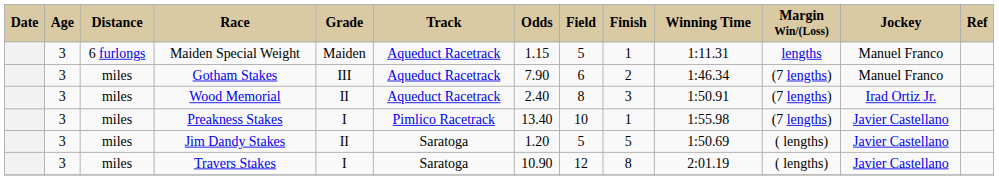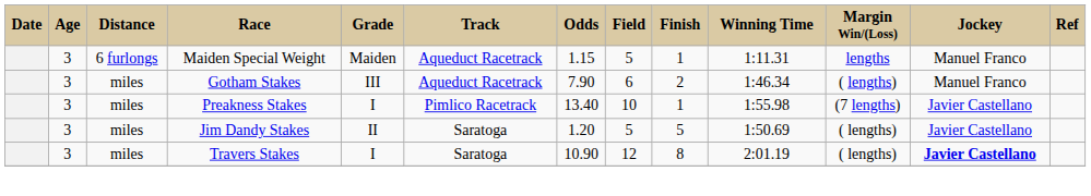Gotham Stakes | Margin Win/(Loss): (7 lengths) -> ( lengths)
- row: 3 | miles | Wood Memorial | II | Aqueduct Racetrack | 2.40 | 8 | 3 | 1:50.91 | (7 lengths) | Irad Ortiz Jr.
Travers Stakes | Jockey: normal -> bold
